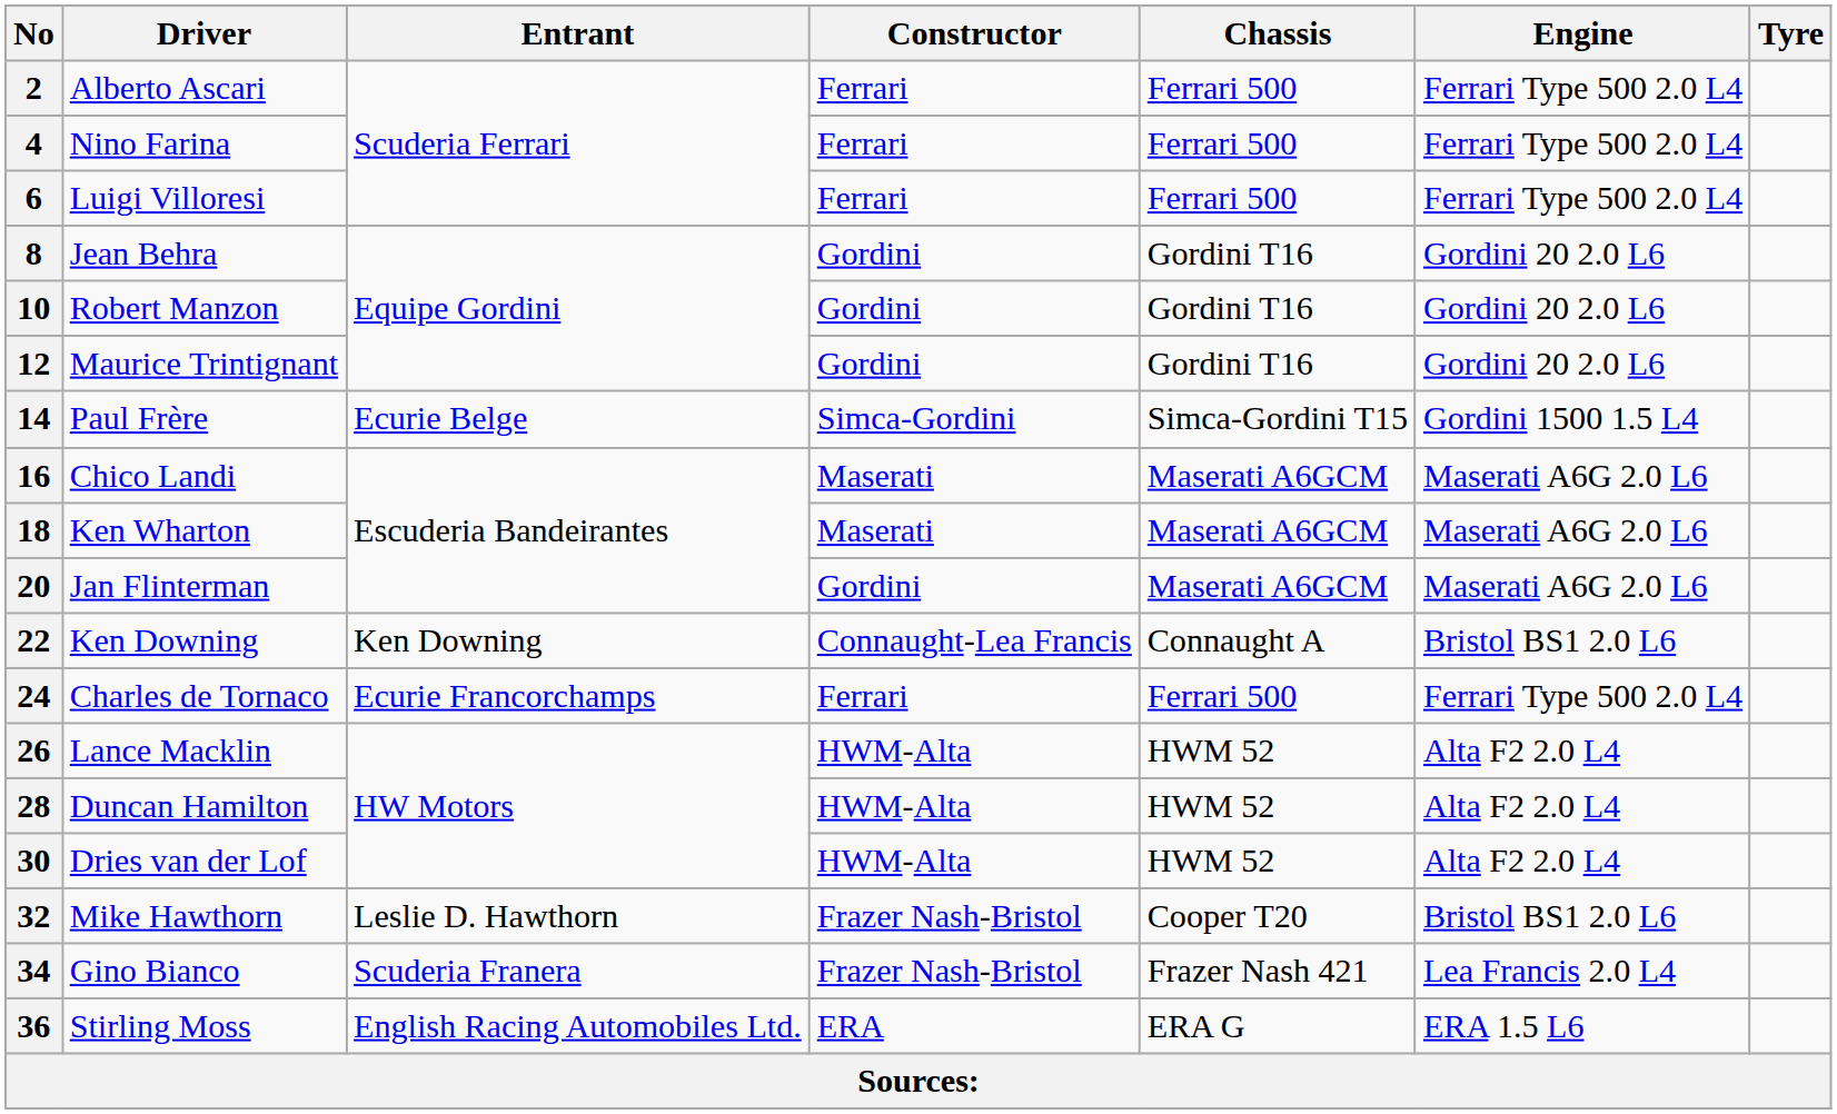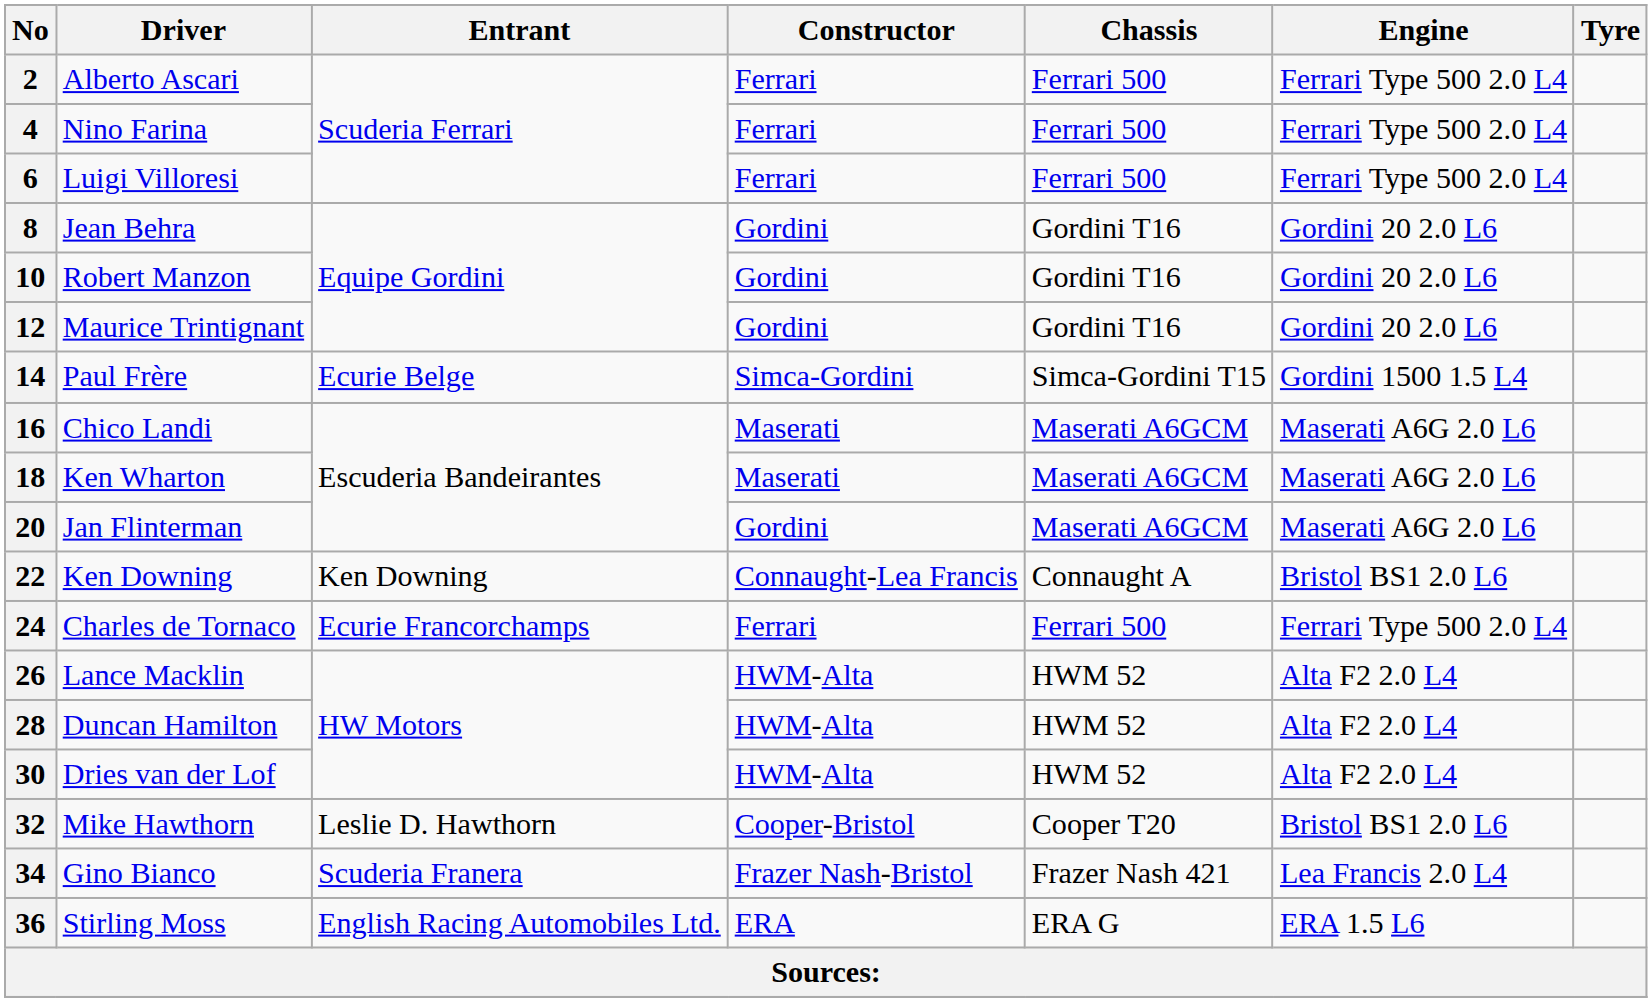32 | Constructor: Frazer Nash-Bristol -> Cooper-Bristol
